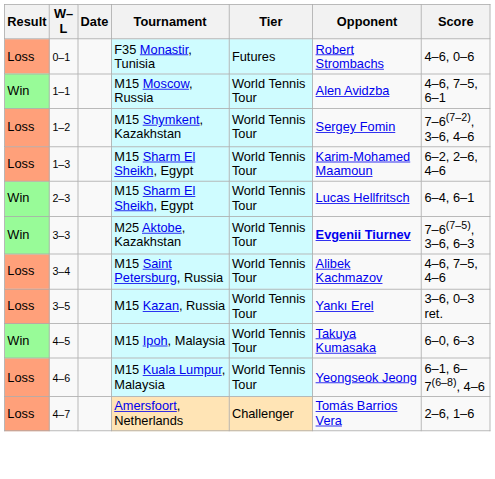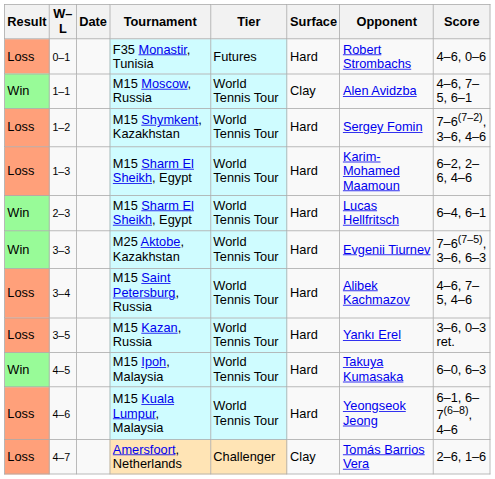+ column: Surface | Hard | Clay | Hard | Hard | Hard | Hard | Hard | Hard | Hard | Hard | Clay
M25 Aktobe, Kazakhstan | Opponent: bold -> normal
